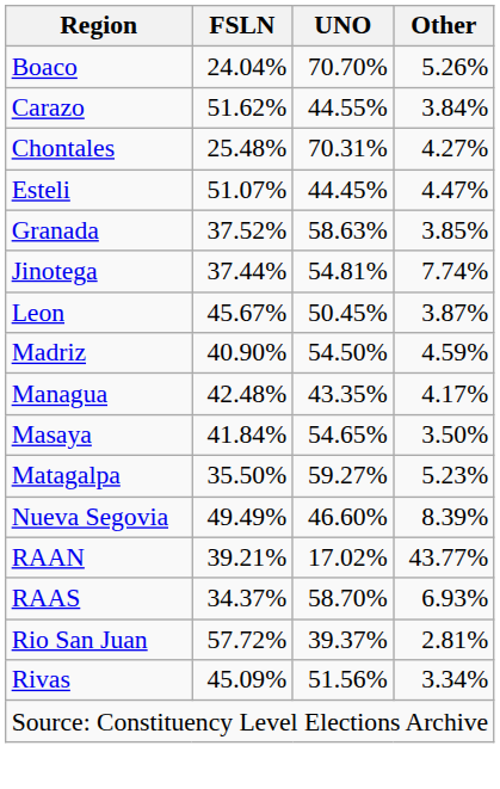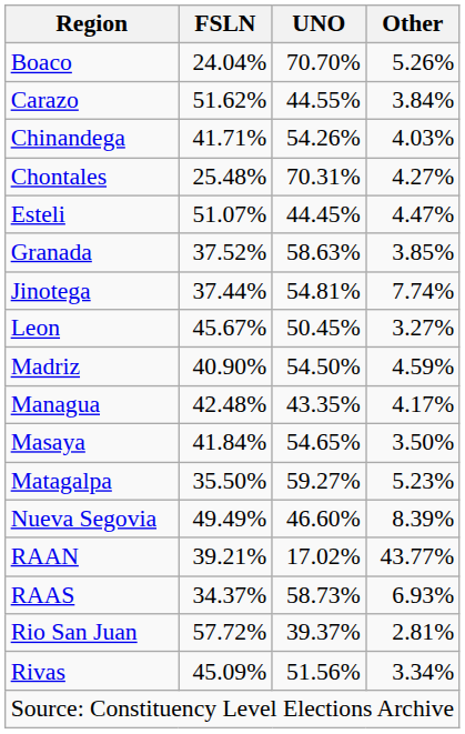+ row: Chinandega | 41.71% | 54.26% | 4.03%
Leon | Other: 3.87% -> 3.27%
RAAS | UNO: 58.70% -> 58.73%
